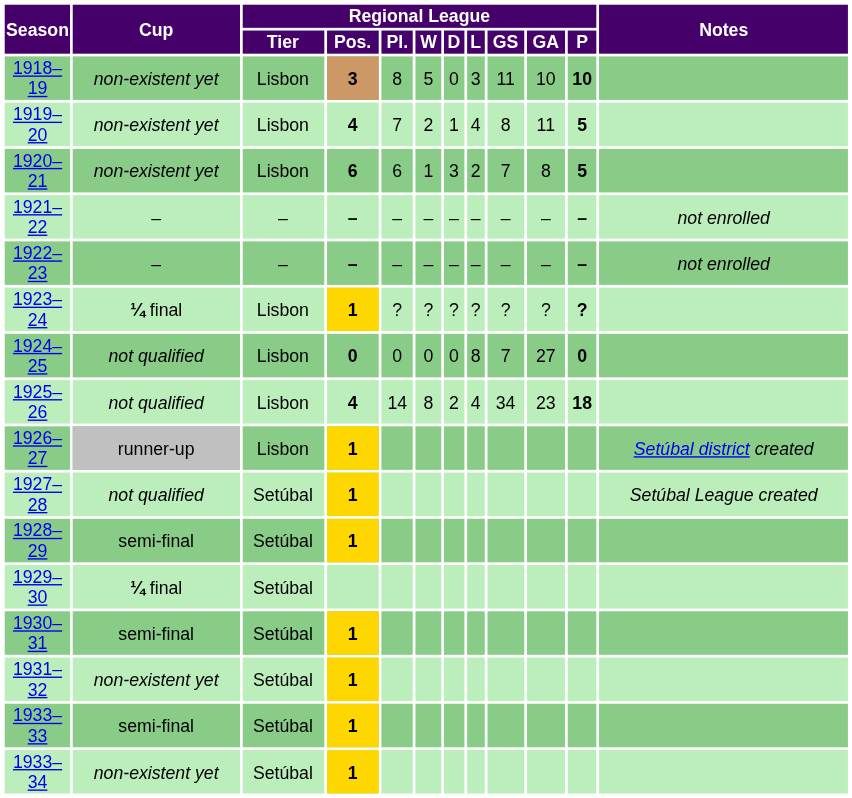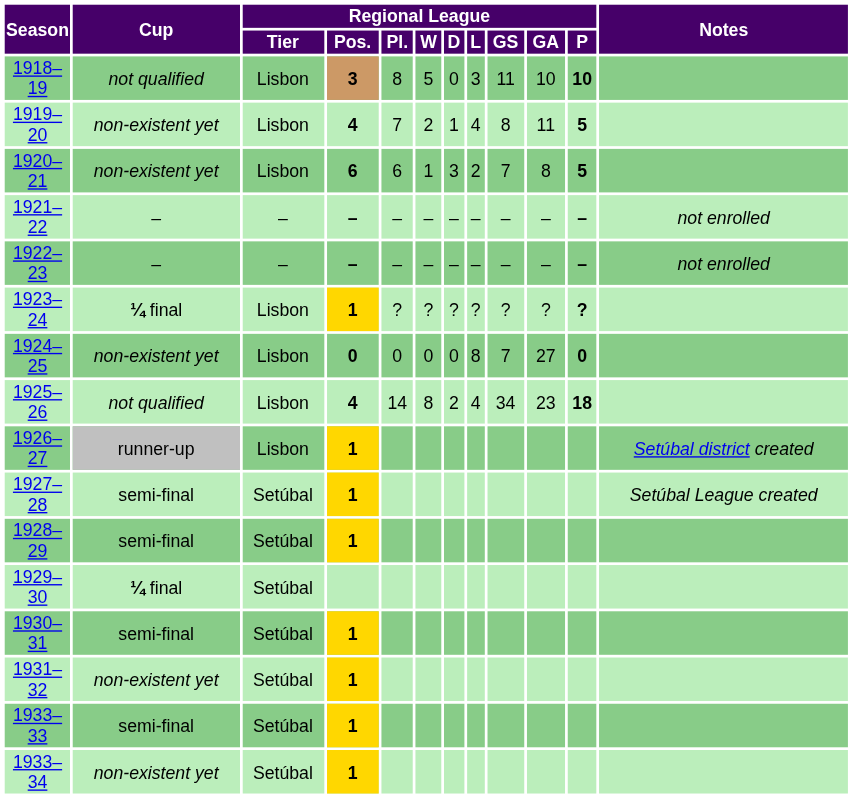1918–19 | Cup: non-existent yet -> not qualified
1924–25 | Cup: not qualified -> non-existent yet
1927–28 | Cup: not qualified -> semi-final
